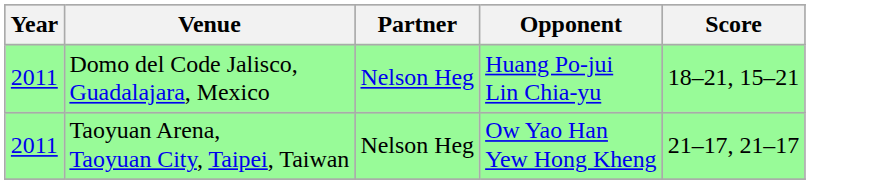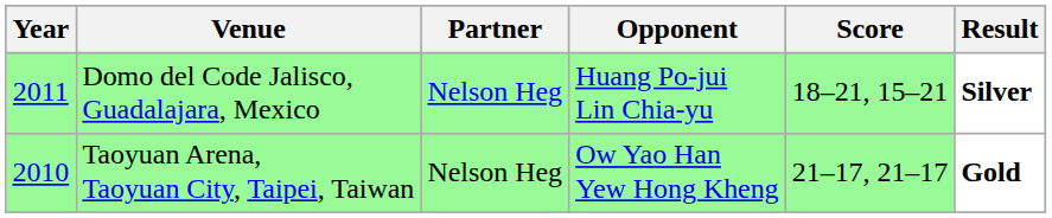+ column: Result | Silver | Gold
Taoyuan Arena, Taoyuan City, Taipei, Taiwan | Year: 2011 -> 2010
